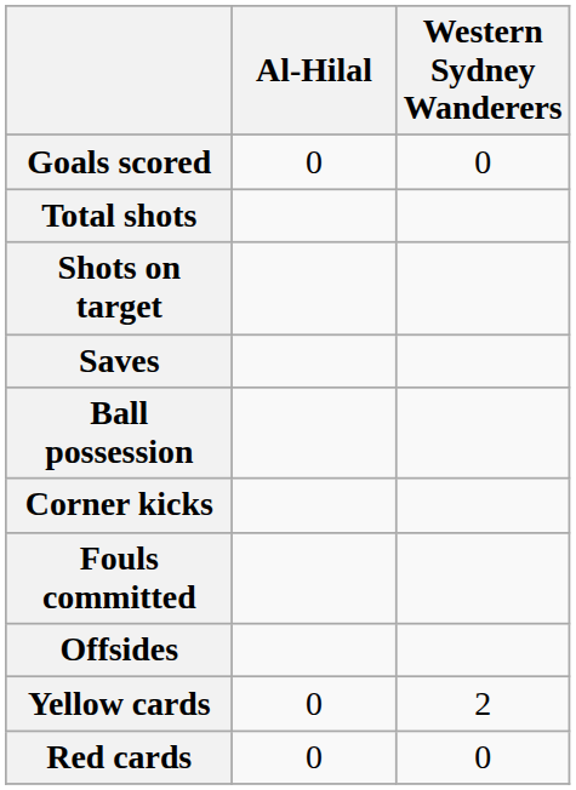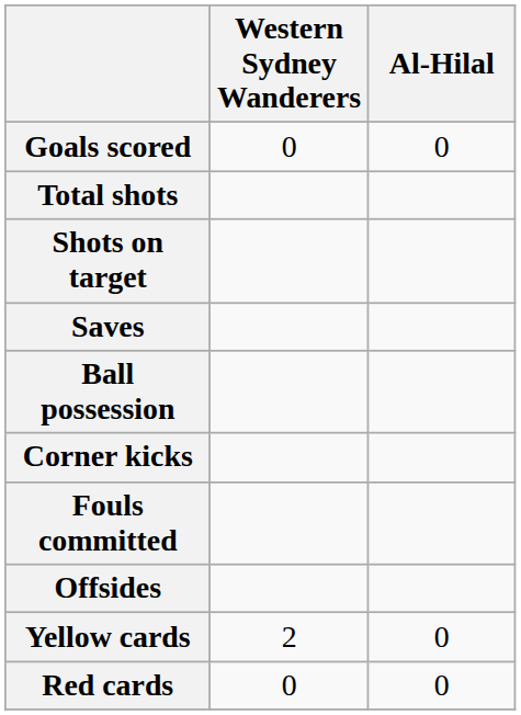columns swapped: Western Sydney Wanderers <-> Al-Hilal
